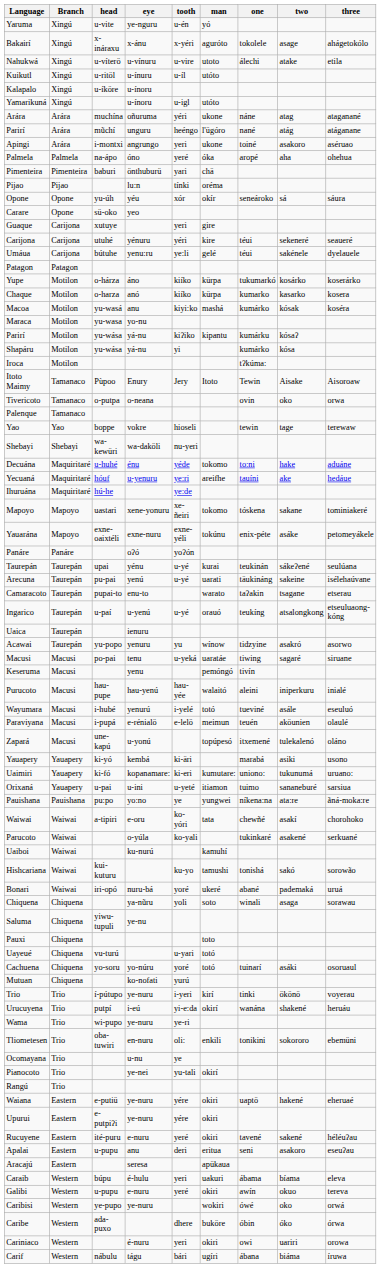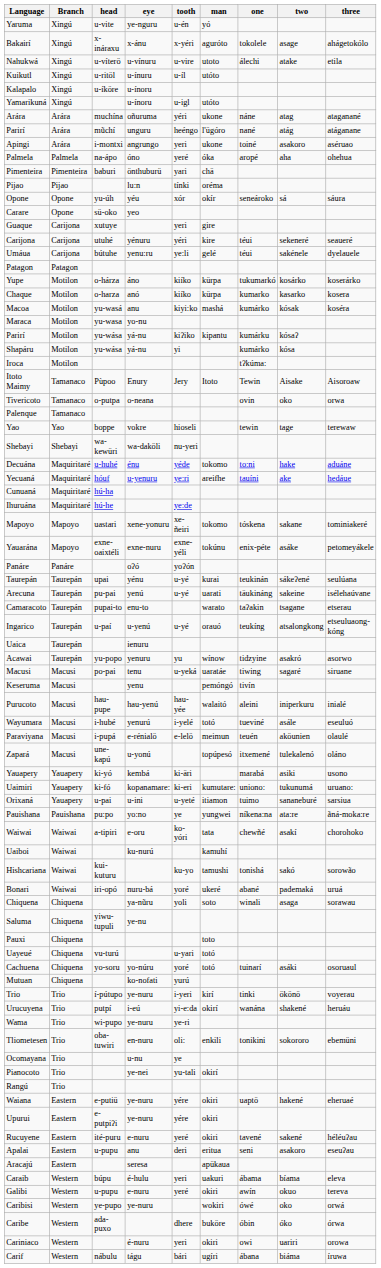+ row: Cunuaná | Maquiritaré | hú-ha
- row: Parucoto | Waiwai | o-yúla | ko-yali | tukinkaré | asakené | serkuané
